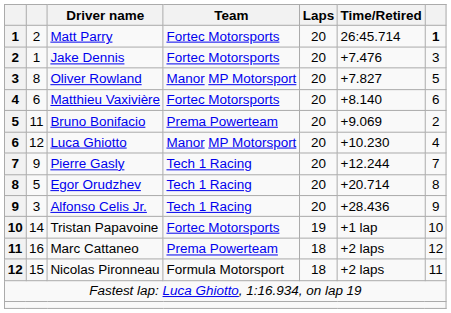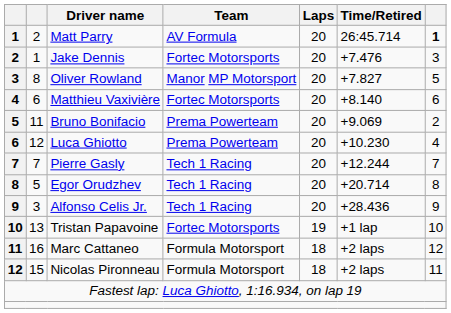Matt Parry | Team: Fortec Motorsports -> AV Formula
Luca Ghiotto | Team: Manor MP Motorsport -> Prema Powerteam
Pierre Gasly | column 2: 9 -> 7
Tristan Papavoine | column 2: 14 -> 13
Marc Cattaneo | Team: Prema Powerteam -> Formula Motorsport
